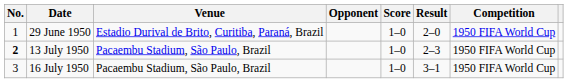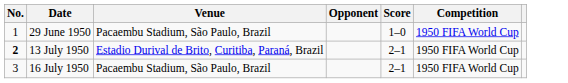- column: Result | 2–0 | 2–3 | 3–1
29 June 1950 | Venue: Estadio Durival de Brito, Curitiba, Paraná, Brazil -> Pacaembu Stadium, São Paulo, Brazil
13 July 1950 | Venue: Pacaembu Stadium, São Paulo, Brazil -> Estadio Durival de Brito, Curitiba, Paraná, Brazil
13 July 1950 | Score: 1–0 -> 2–1
16 July 1950 | Score: 1–0 -> 2–1
